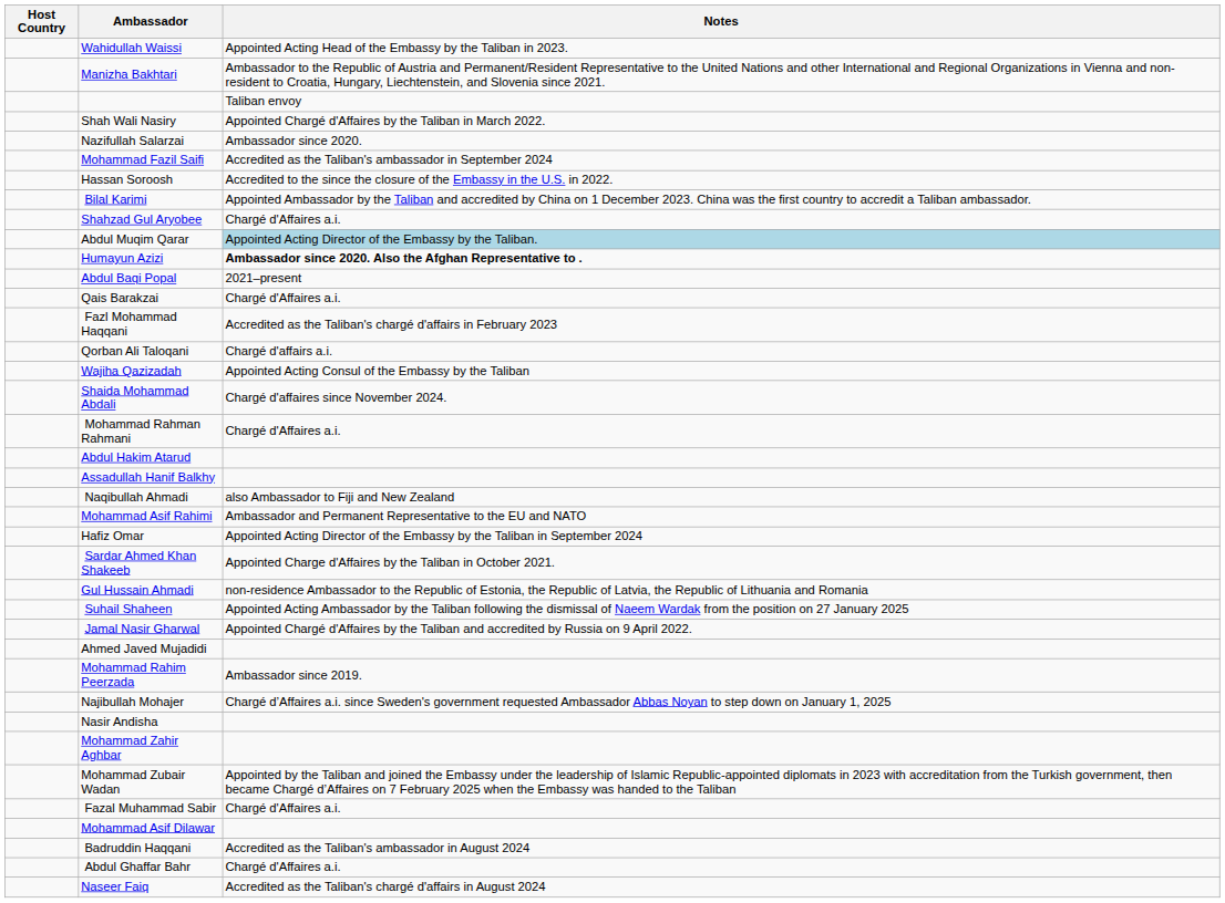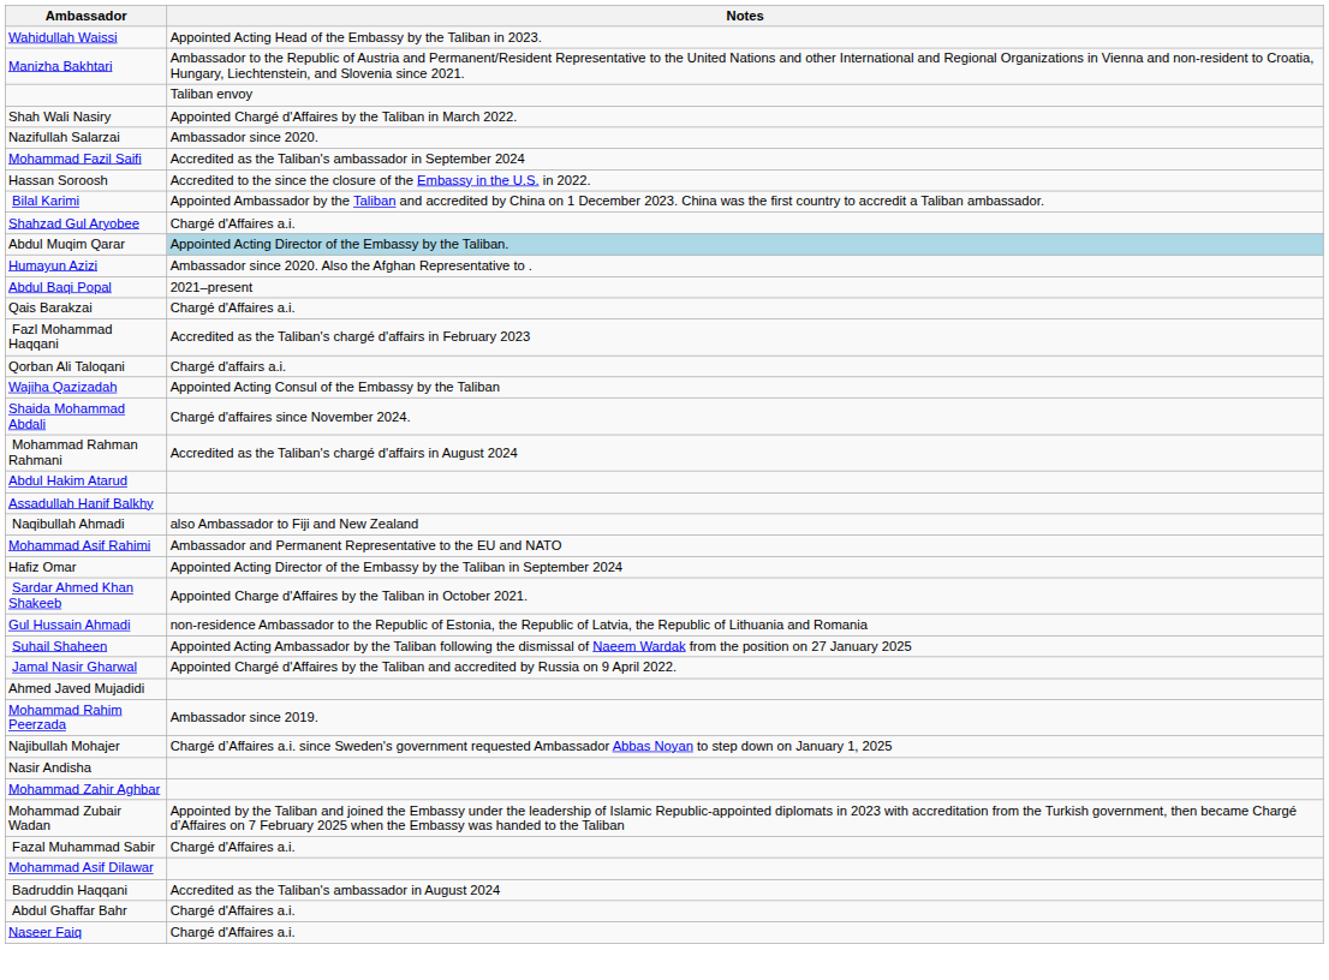- column: Host Country
Humayun Azizi | Notes: bold -> normal
Mohammad Rahman Rahmani | Notes: Chargé d'Affaires a.i. -> Accredited as the Taliban's chargé d'affairs in August 2024
Naseer Faiq | Notes: Accredited as the Taliban's chargé d'affairs in August 2024 -> Chargé d'Affaires a.i.
